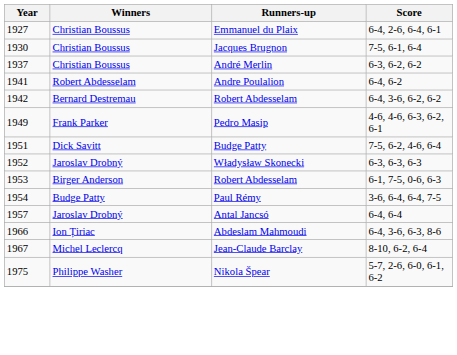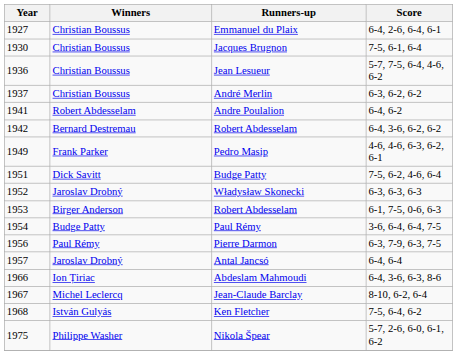+ row: 1936 | Christian Boussus | Jean Lesueur | 5-7, 7-5, 6-4, 4-6, 6-2
+ row: 1956 | Paul Rémy | Pierre Darmon | 6-3, 7-9, 6-3, 7-5
+ row: 1968 | István Gulyás | Ken Fletcher | 7-5, 6-4, 6-2
